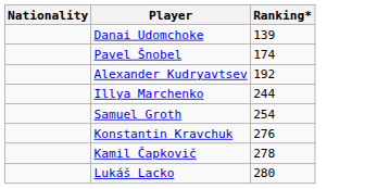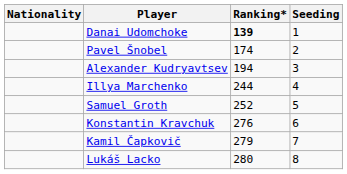+ column: Seeding | 1 | 2 | 3 | 4 | 5 | 6 | 7 | 8
Danai Udomchoke | Ranking*: normal -> bold
Alexander Kudryavtsev | Ranking*: 192 -> 194
Samuel Groth | Ranking*: 254 -> 252
Kamil Čapkovič | Ranking*: 278 -> 279
